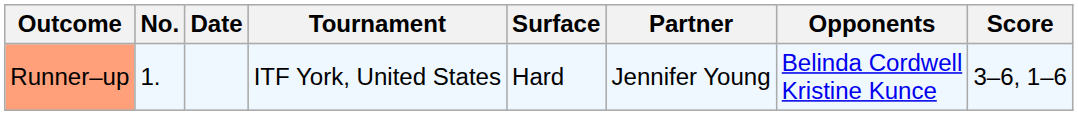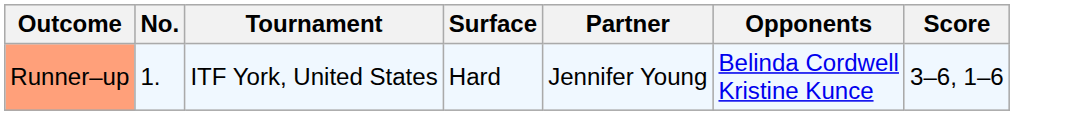- column: Date
